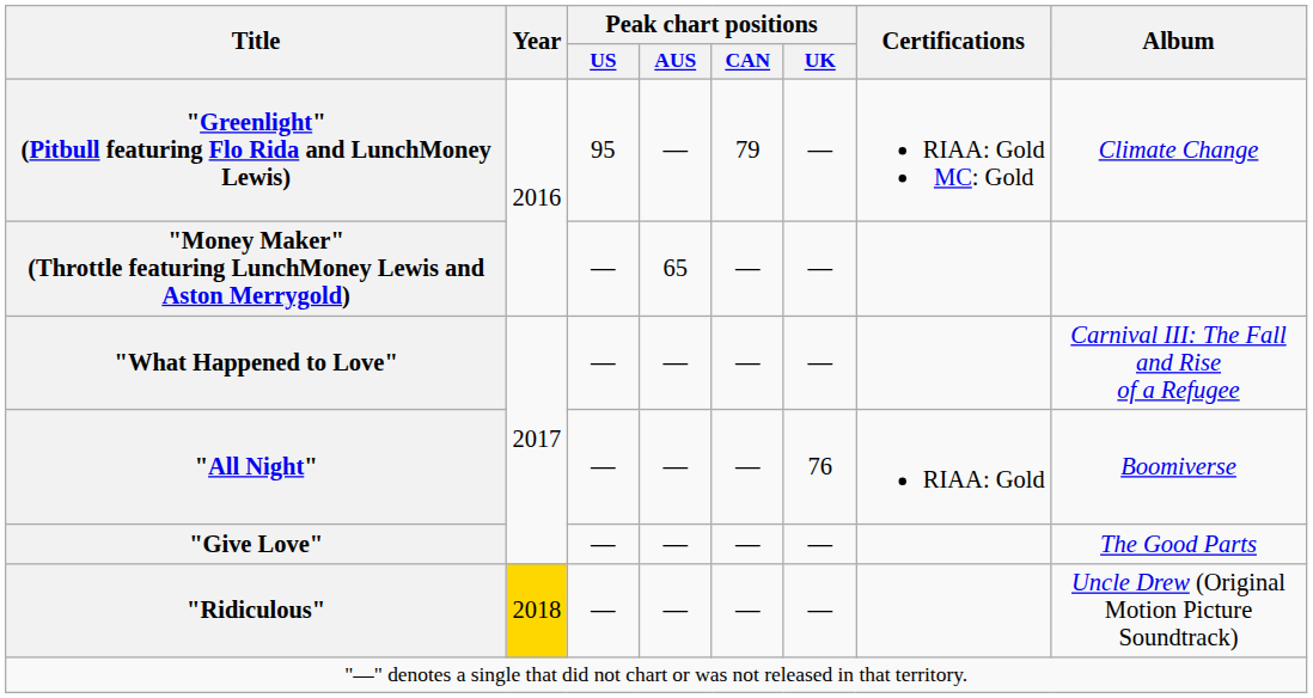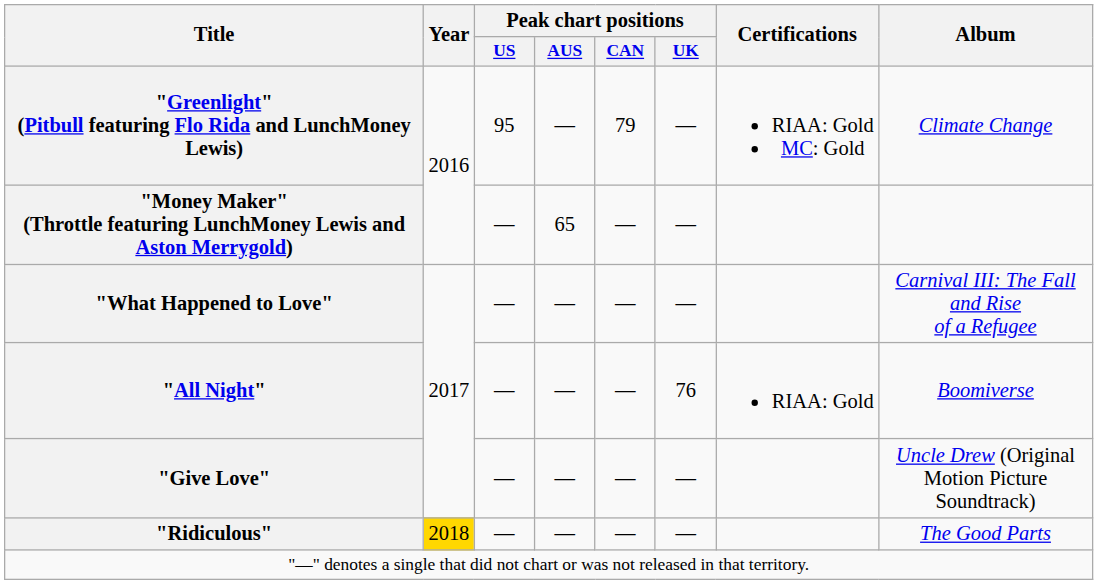"Give Love" | Album: The Good Parts -> Uncle Drew (Original Motion Picture Soundtrack)
"Ridiculous" | Album: Uncle Drew (Original Motion Picture Soundtrack) -> The Good Parts
